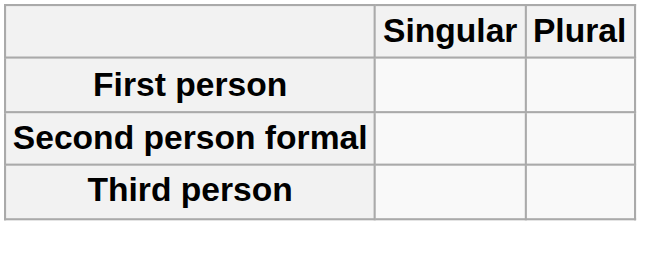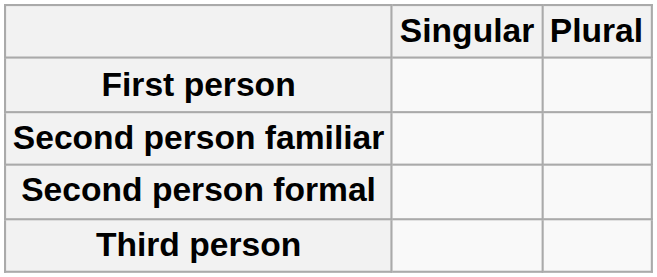+ row: Second person familiar
